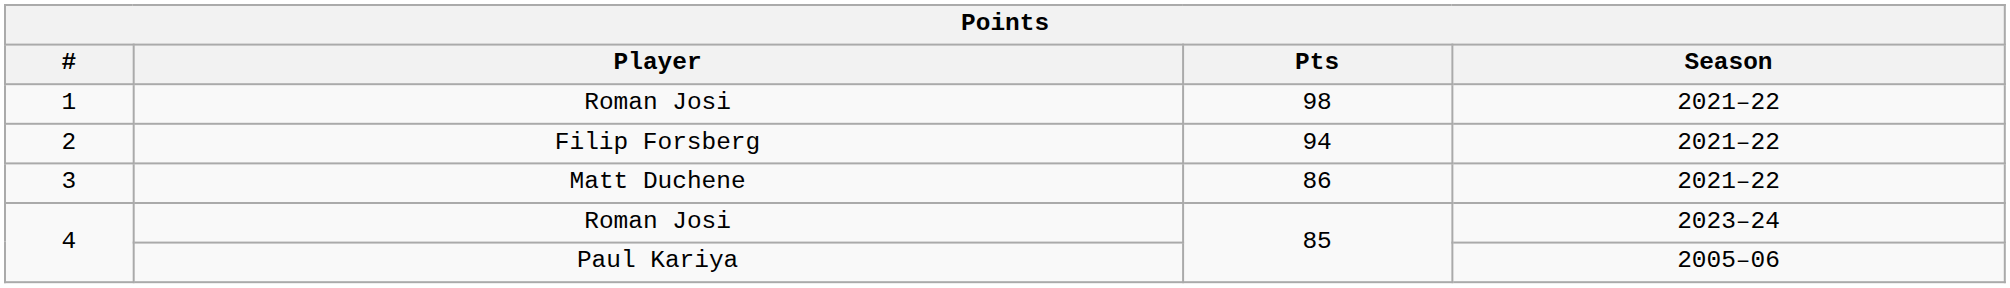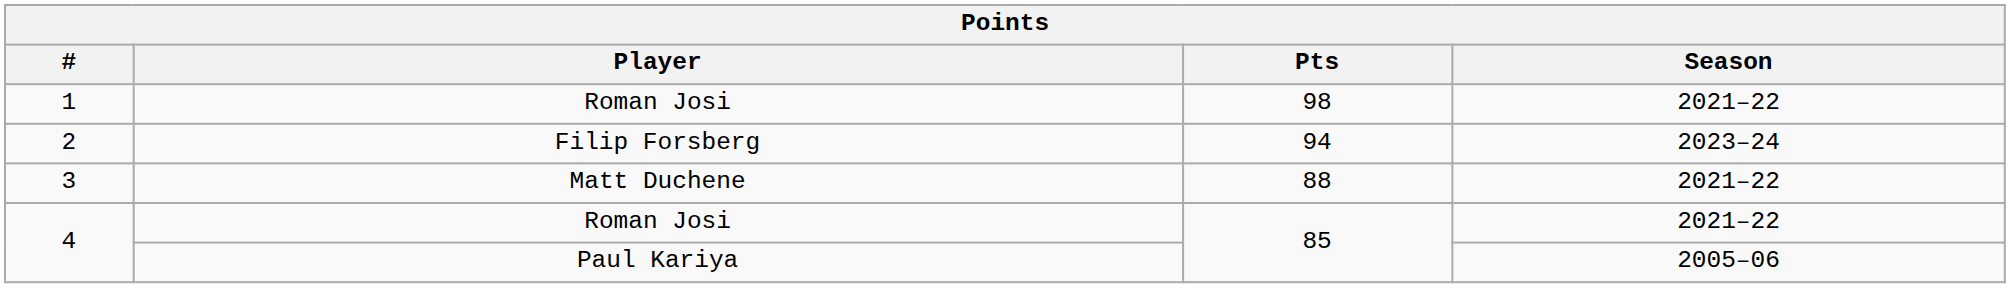2 | Season: 2021–22 -> 2023–24
3 | Pts: 86 -> 88
4 / Roman Josi | Season: 2023–24 -> 2021–22
